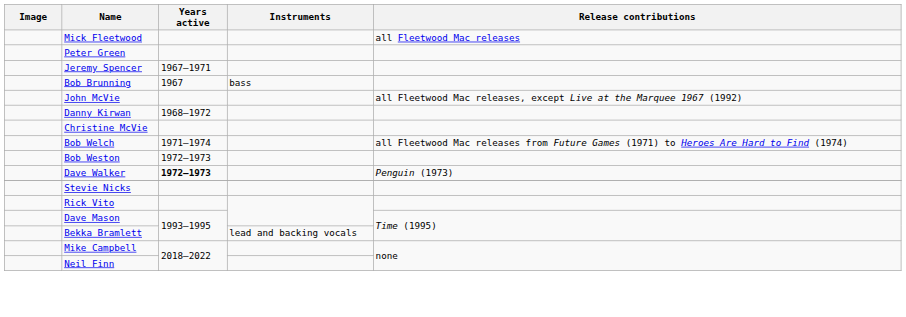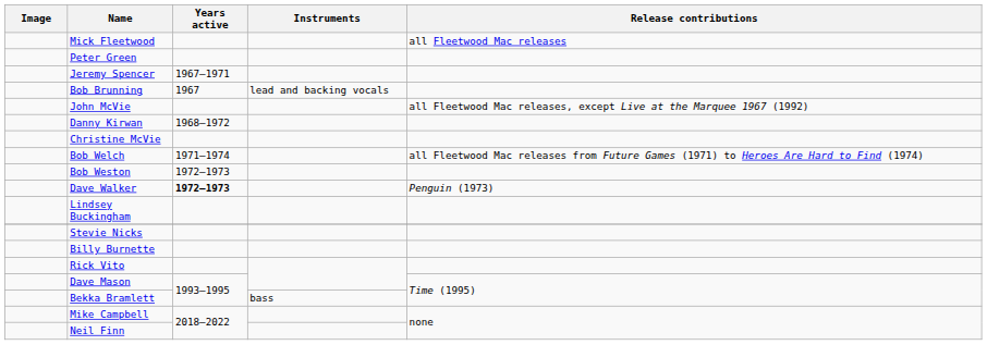Bob Brunning | Instruments: bass -> lead and backing vocals
+ row: Lindsey Buckingham
+ row: Billy Burnette
Bekka Bramlett | Instruments: lead and backing vocals -> bass
